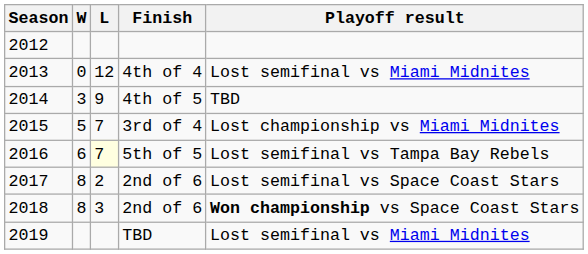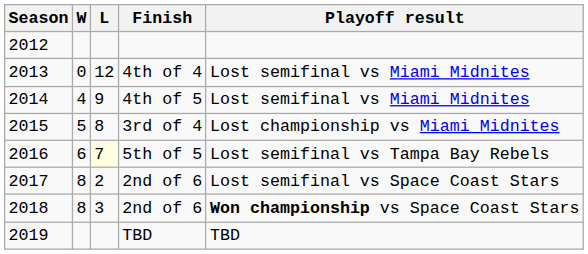2014 | W: 3 -> 4
2014 | Playoff result: TBD -> Lost semifinal vs Miami Midnites
2015 | L: 7 -> 8
2019 | Playoff result: Lost semifinal vs Miami Midnites -> TBD
